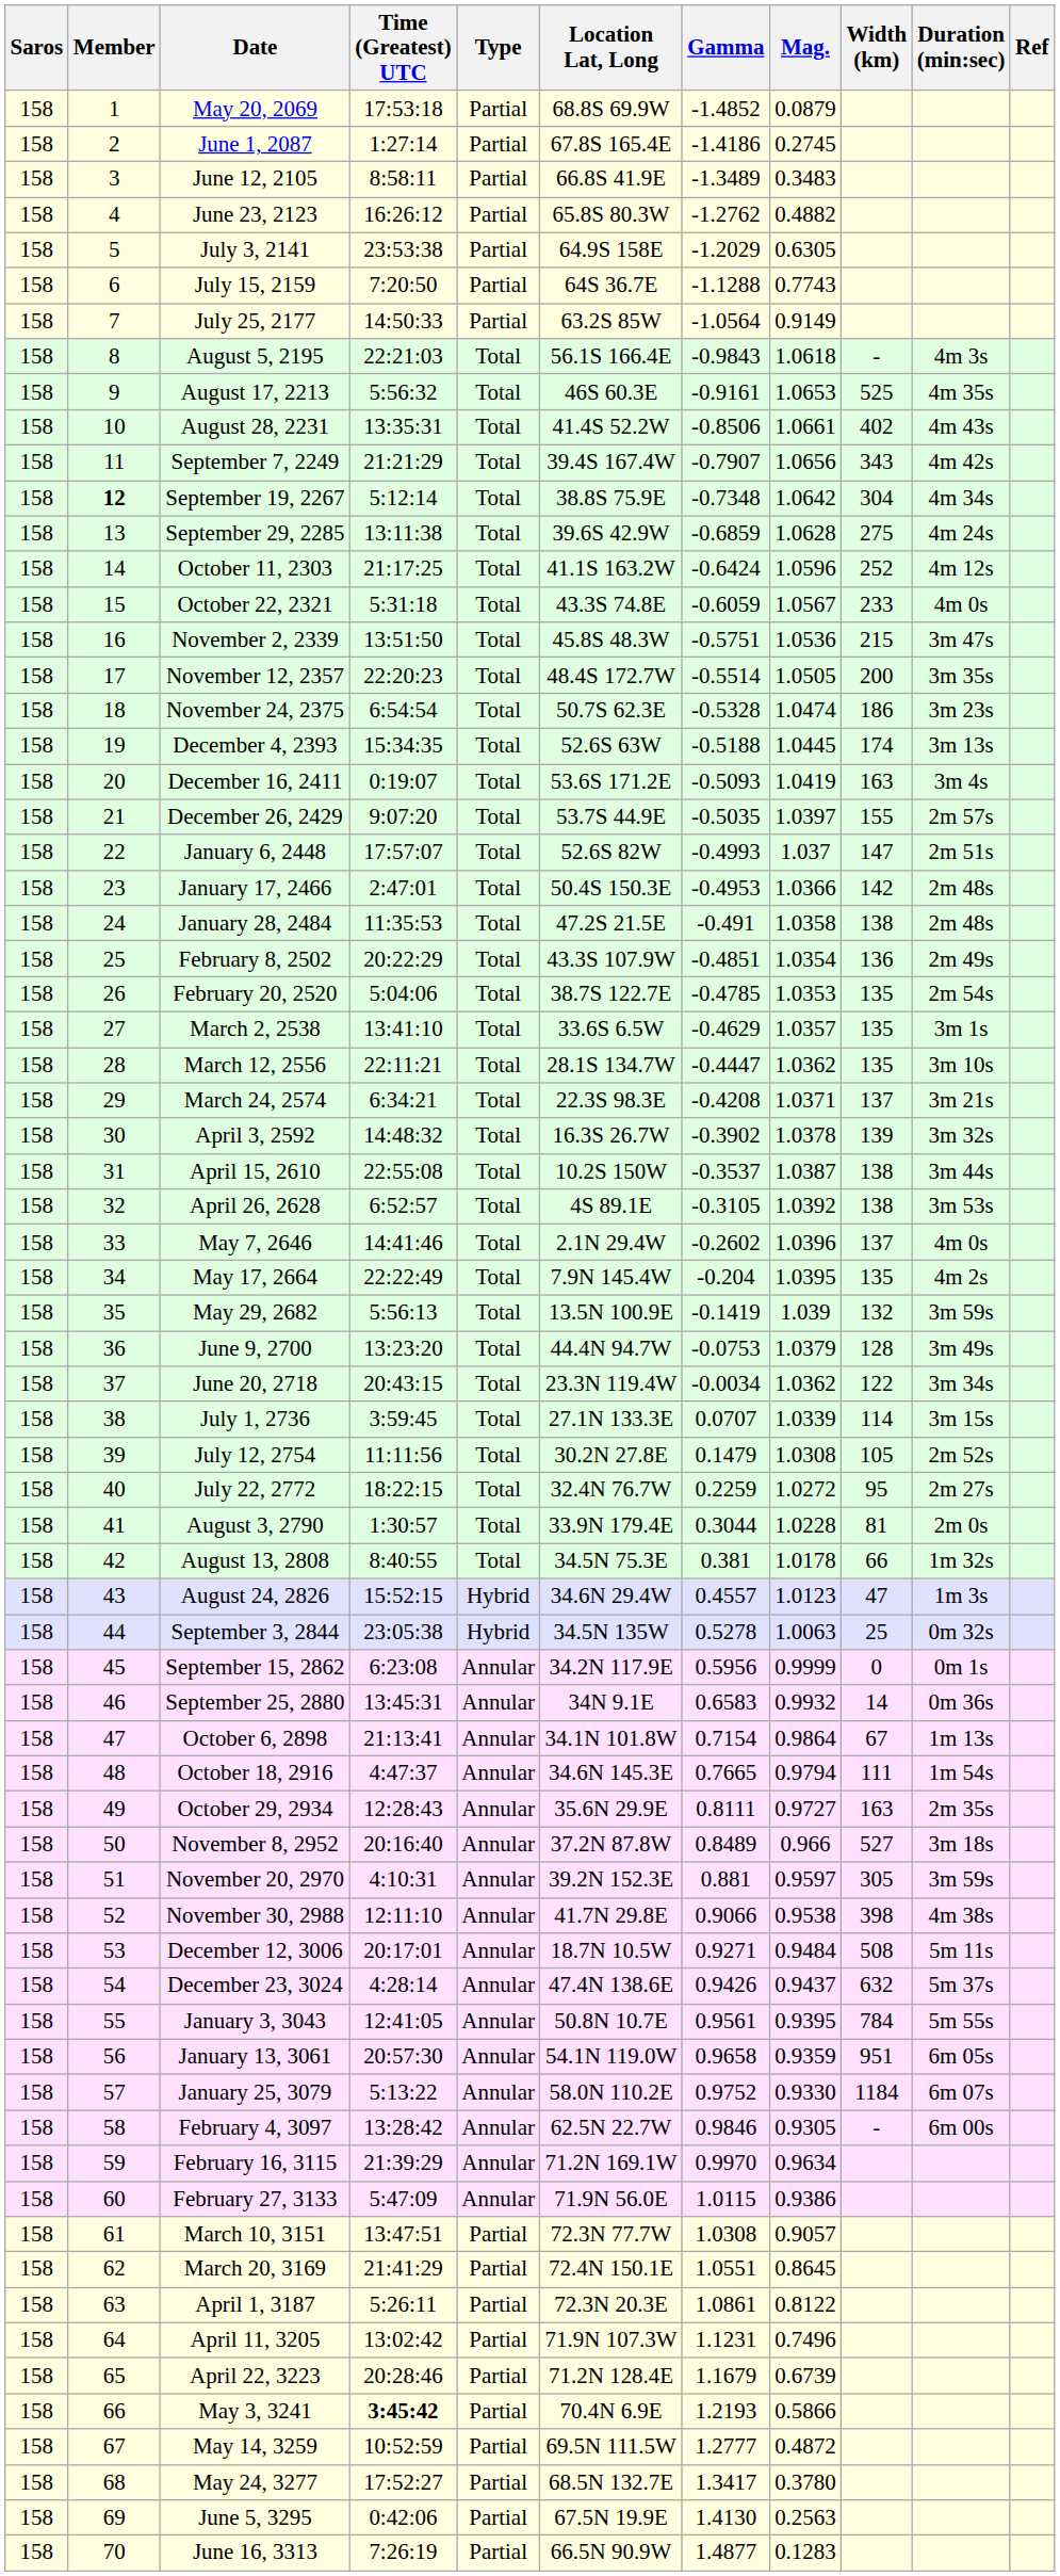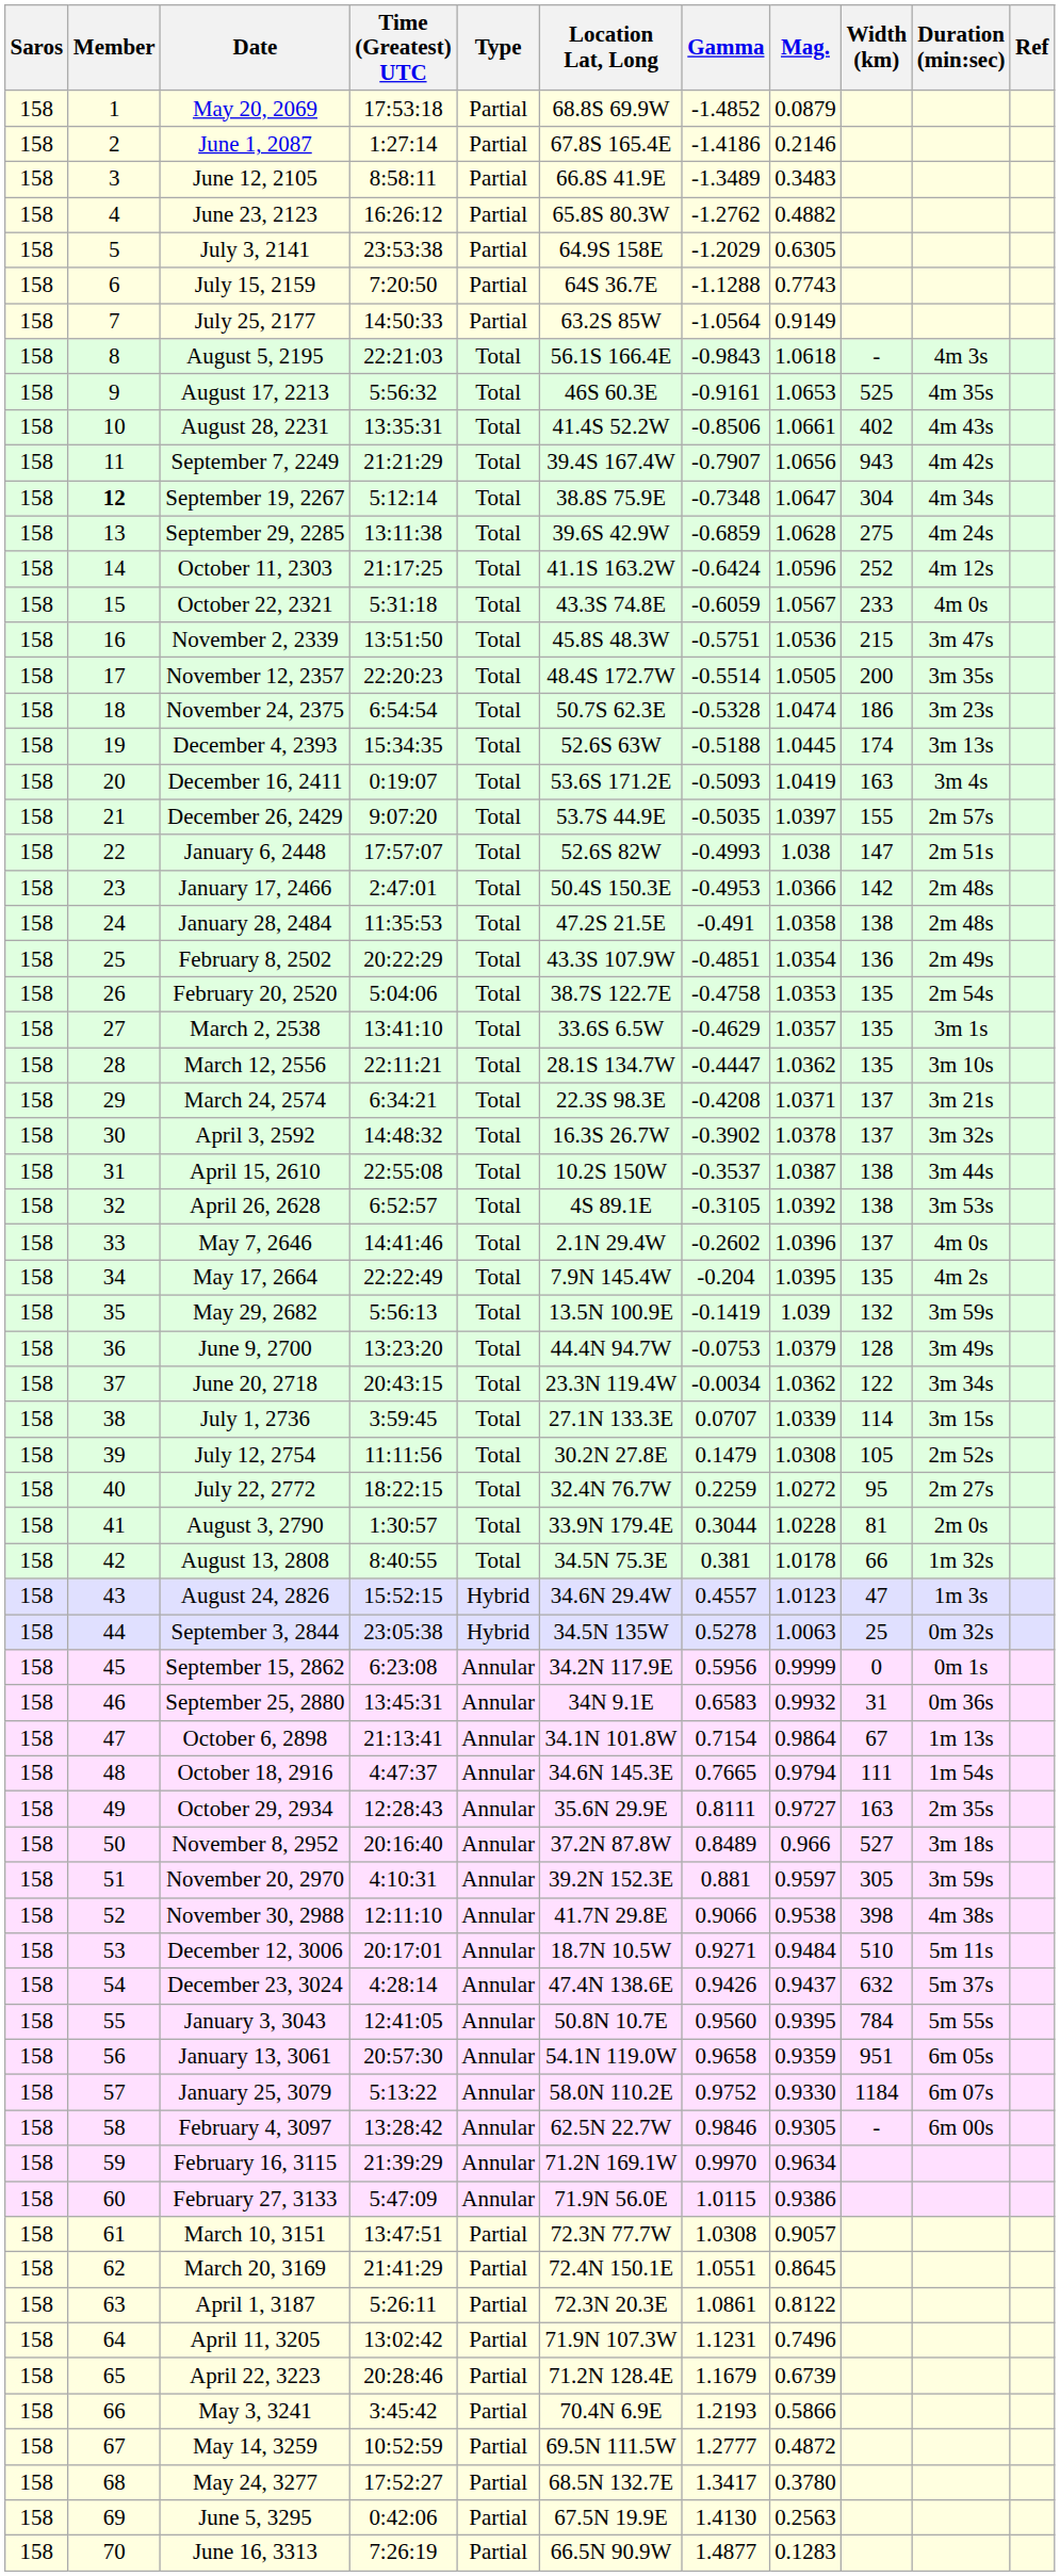June 1, 2087 | Mag.: 0.2745 -> 0.2146
September 7, 2249 | Width (km): 343 -> 943
September 19, 2267 | Mag.: 1.0642 -> 1.0647
January 6, 2448 | Mag.: 1.037 -> 1.038
February 20, 2520 | Gamma: -0.4785 -> -0.4758
April 3, 2592 | Width (km): 139 -> 137
September 25, 2880 | Width (km): 14 -> 31
December 12, 3006 | Width (km): 508 -> 510
January 3, 3043 | Gamma: 0.9561 -> 0.9560
May 3, 3241 | Time (Greatest) UTC: bold -> normal
